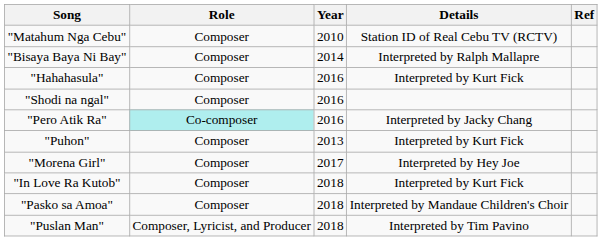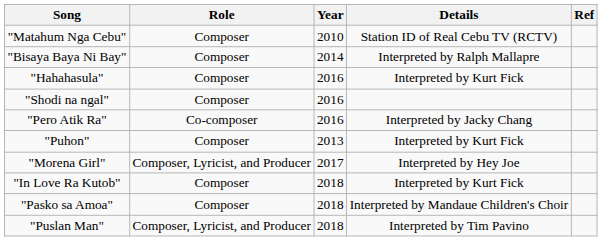"Pero Atik Ra" | Role: paleturquoise background -> no background
"Morena Girl" | Role: Composer -> Composer, Lyricist, and Producer
